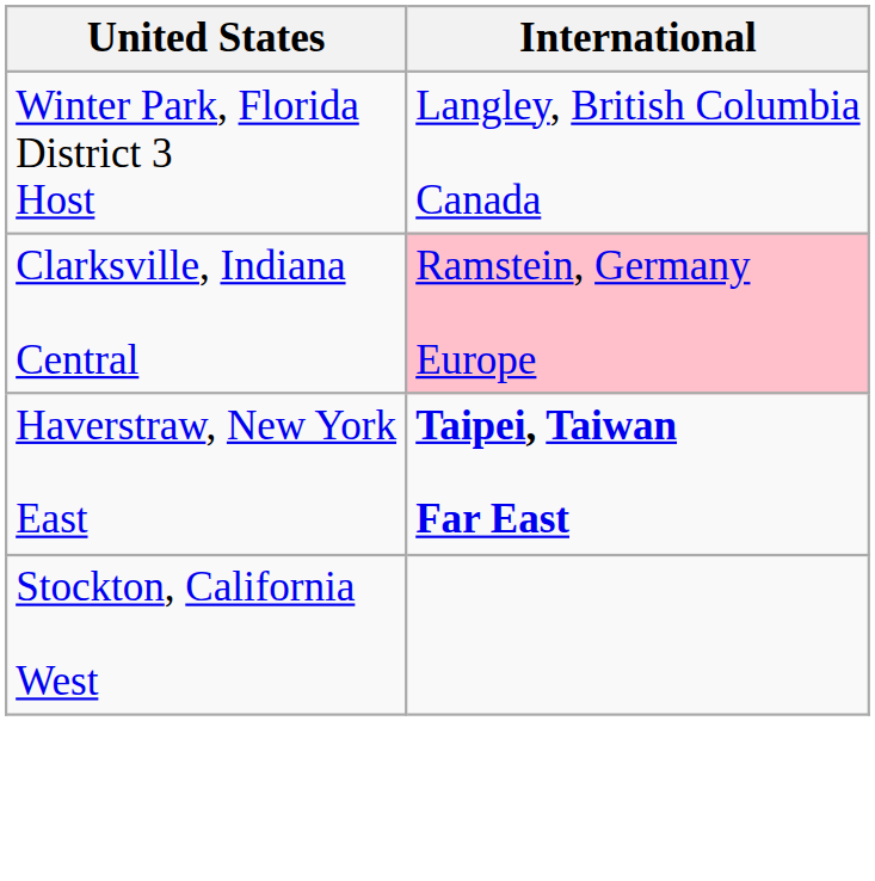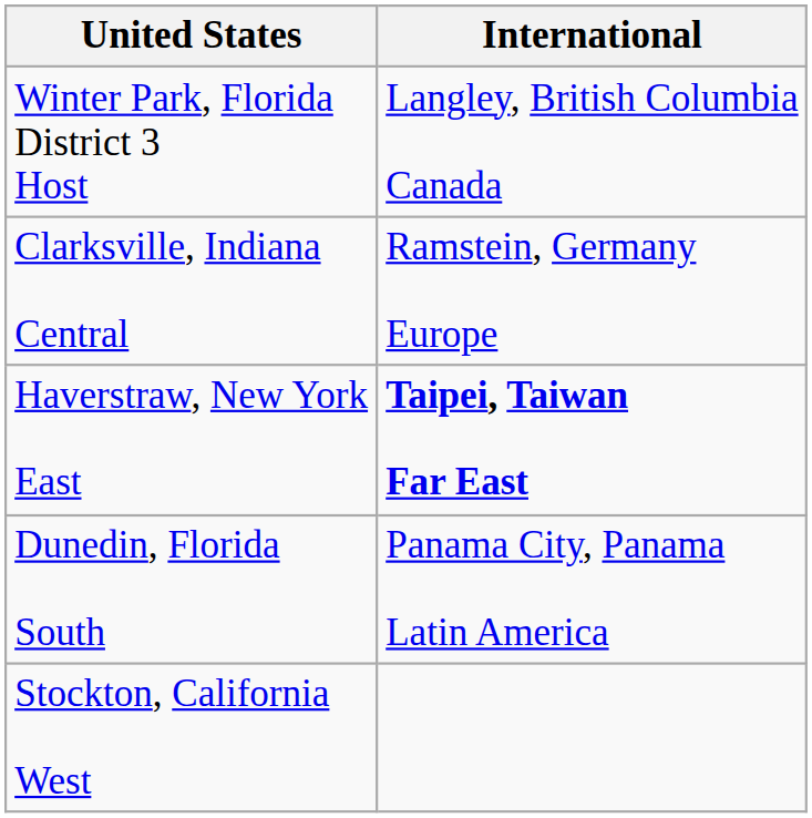Clarksville, Indiana Central | International: pink background -> no background
+ row: Dunedin, Florida South | Panama City, Panama Latin America
